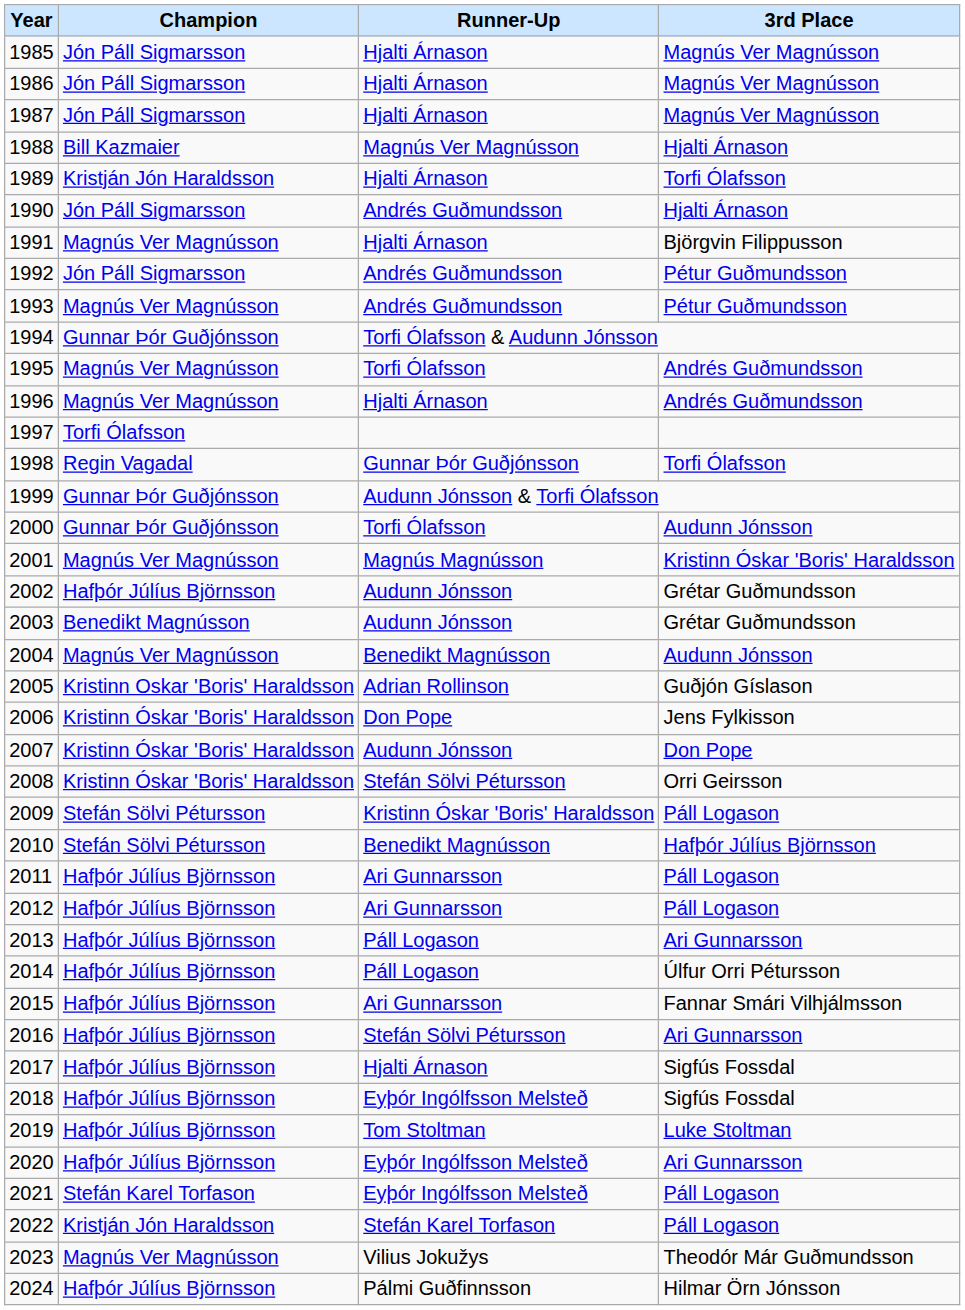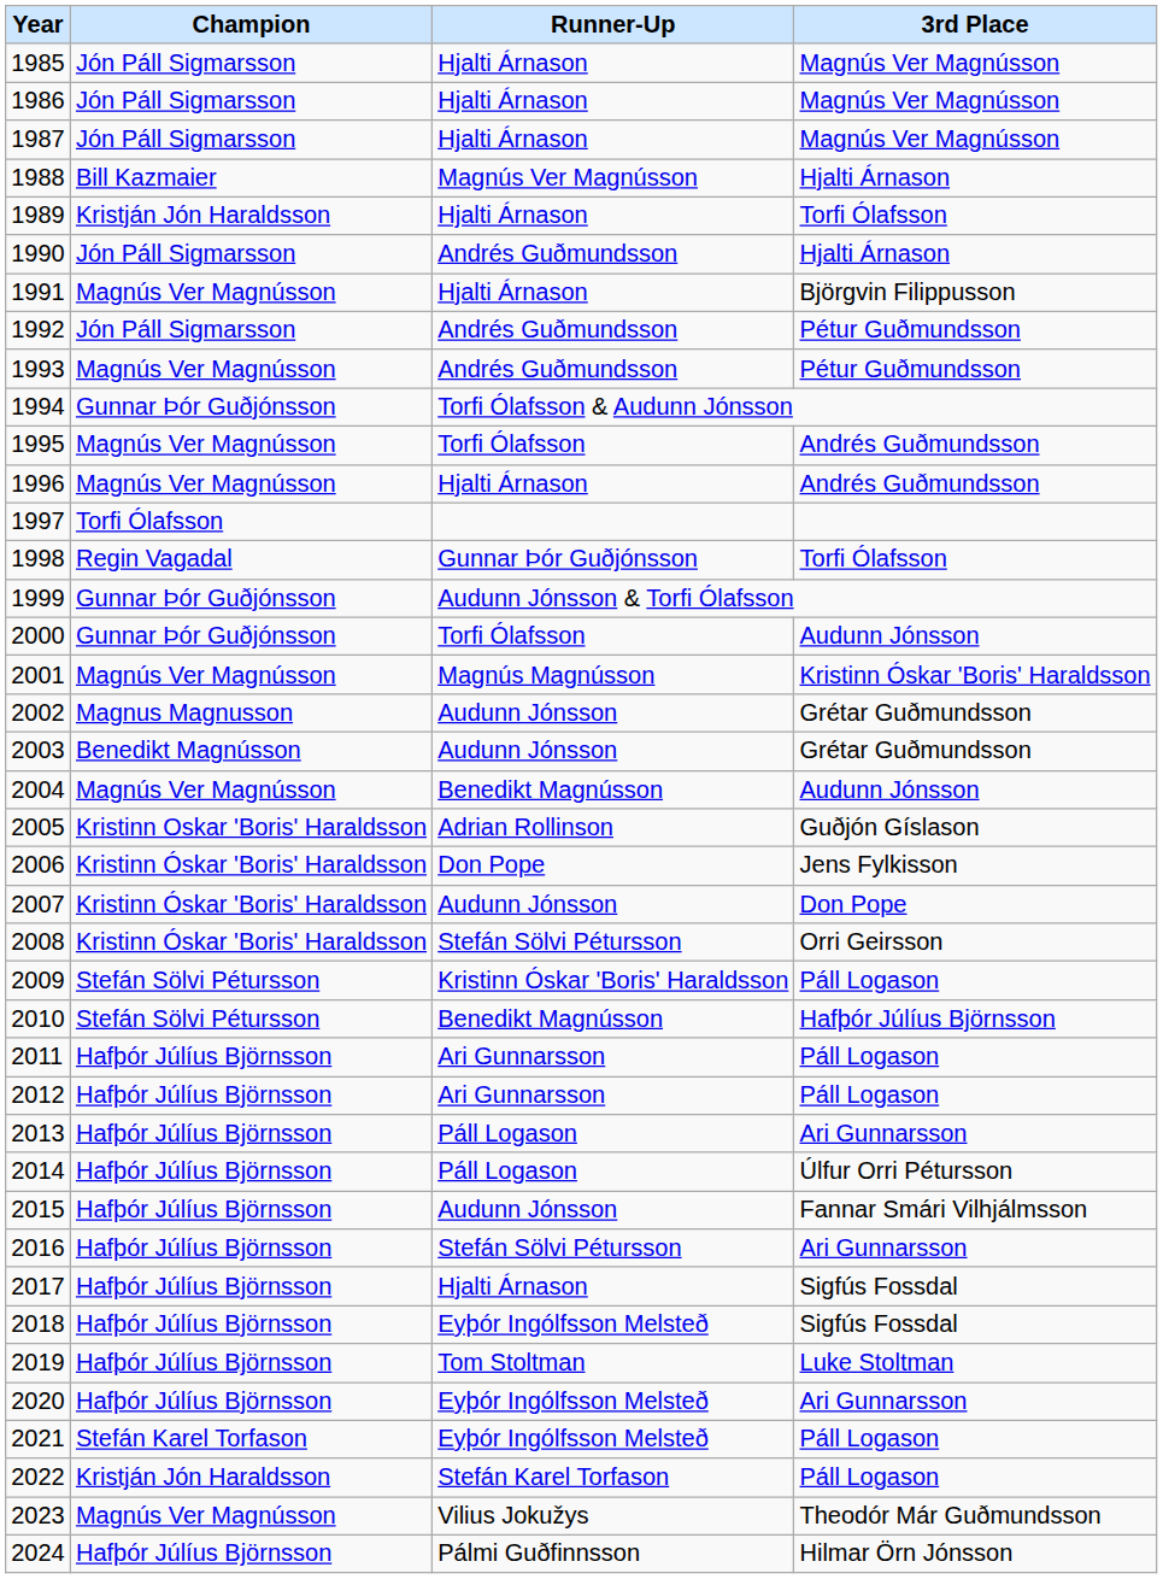2002 | Champion: Hafþór Júlíus Björnsson -> Magnus Magnusson
2015 | Runner-Up: Ari Gunnarsson -> Audunn Jónsson
